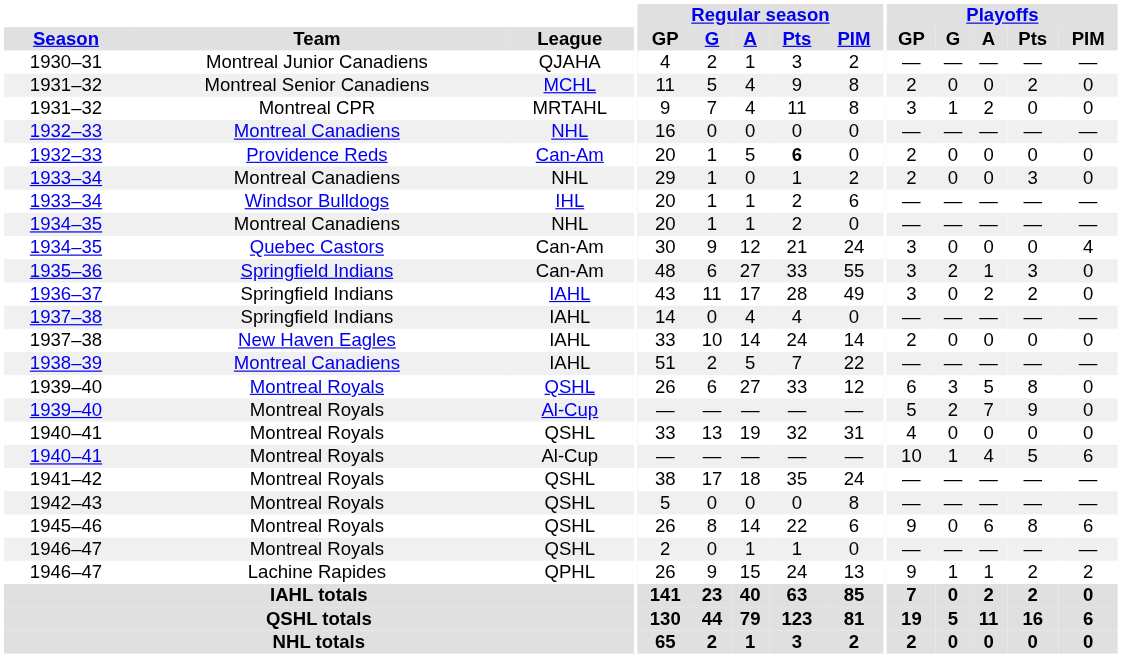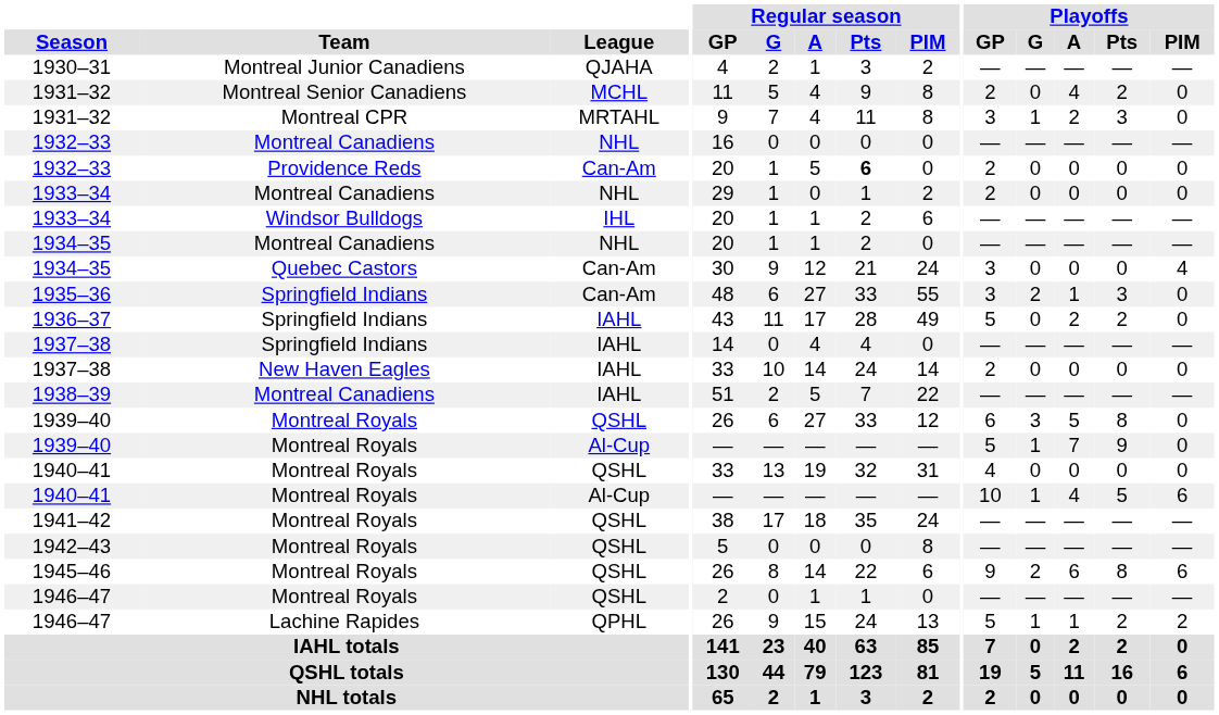1931–32 / MCHL | Playoffs / A: 0 -> 4
1931–32 / MRTAHL | Playoffs / Pts: 0 -> 3
1933–34 / NHL | Playoffs / Pts: 3 -> 0
1936–37 | Playoffs / GP: 3 -> 5
1939–40 / Al-Cup | Playoffs / G: 2 -> 1
1945–46 | Playoffs / G: 0 -> 2
1946–47 / QPHL | Playoffs / GP: 9 -> 5
